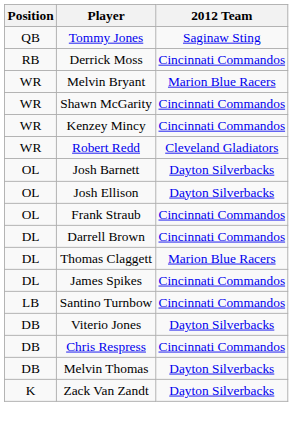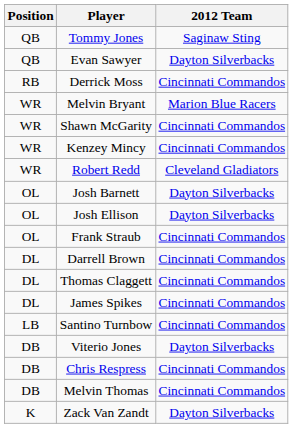+ row: QB | Evan Sawyer | Dayton Silverbacks
Thomas Claggett | 2012 Team: Marion Blue Racers -> Cincinnati Commandos
Melvin Thomas | 2012 Team: Dayton Silverbacks -> Cincinnati Commandos
